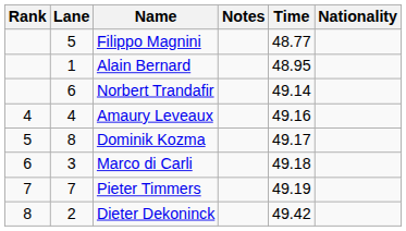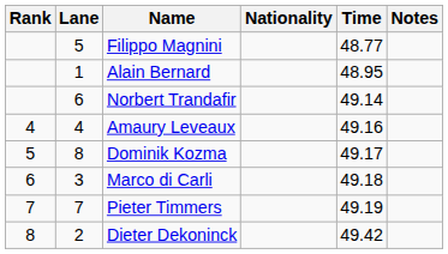columns swapped: Nationality <-> Notes
